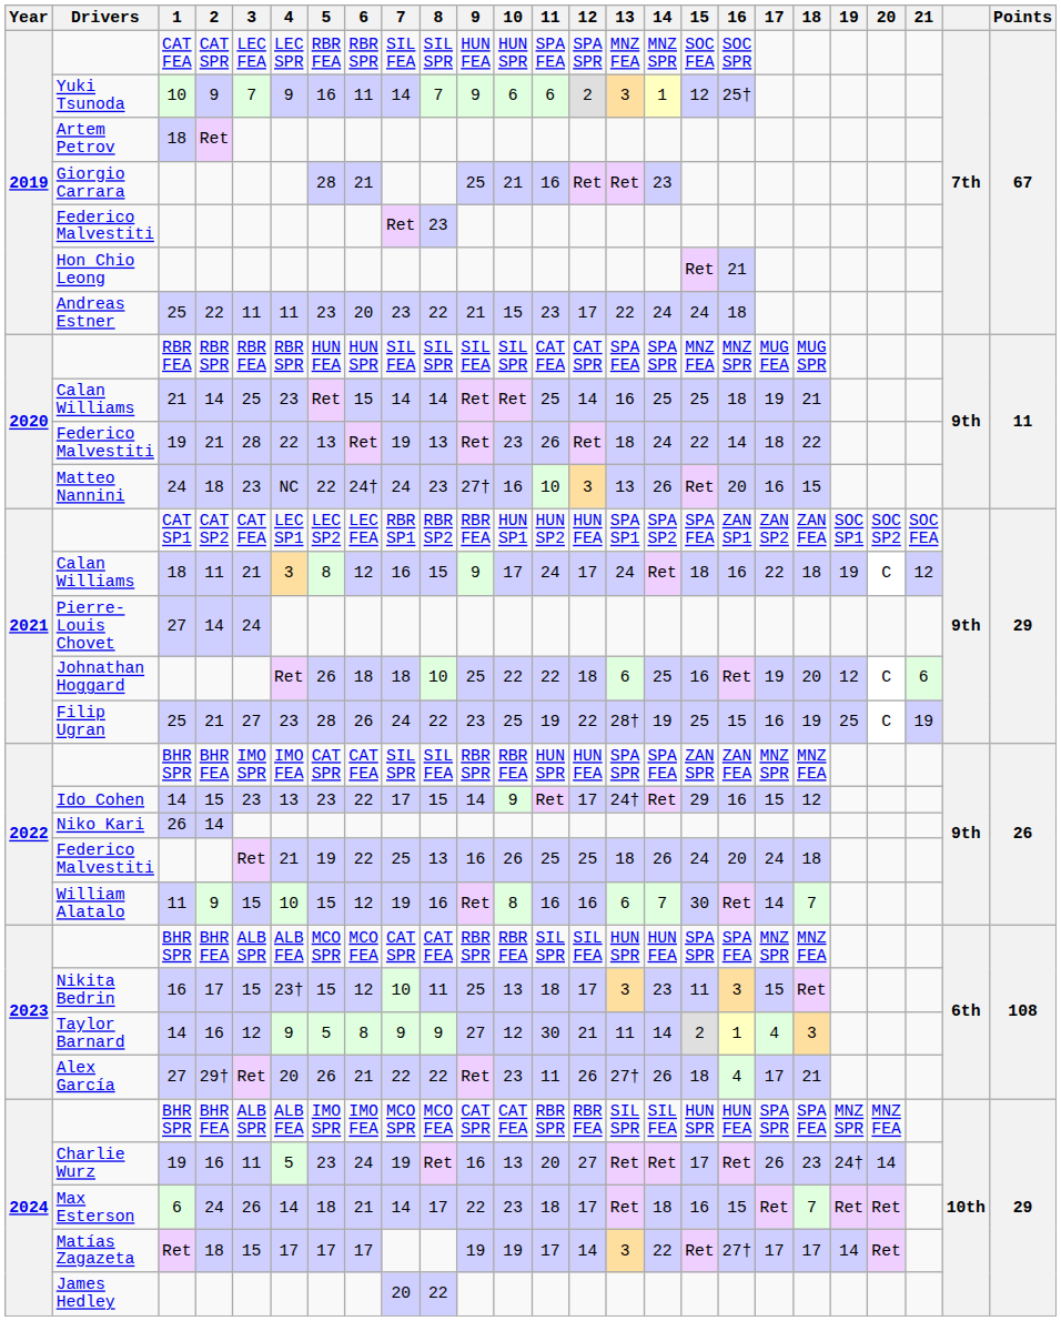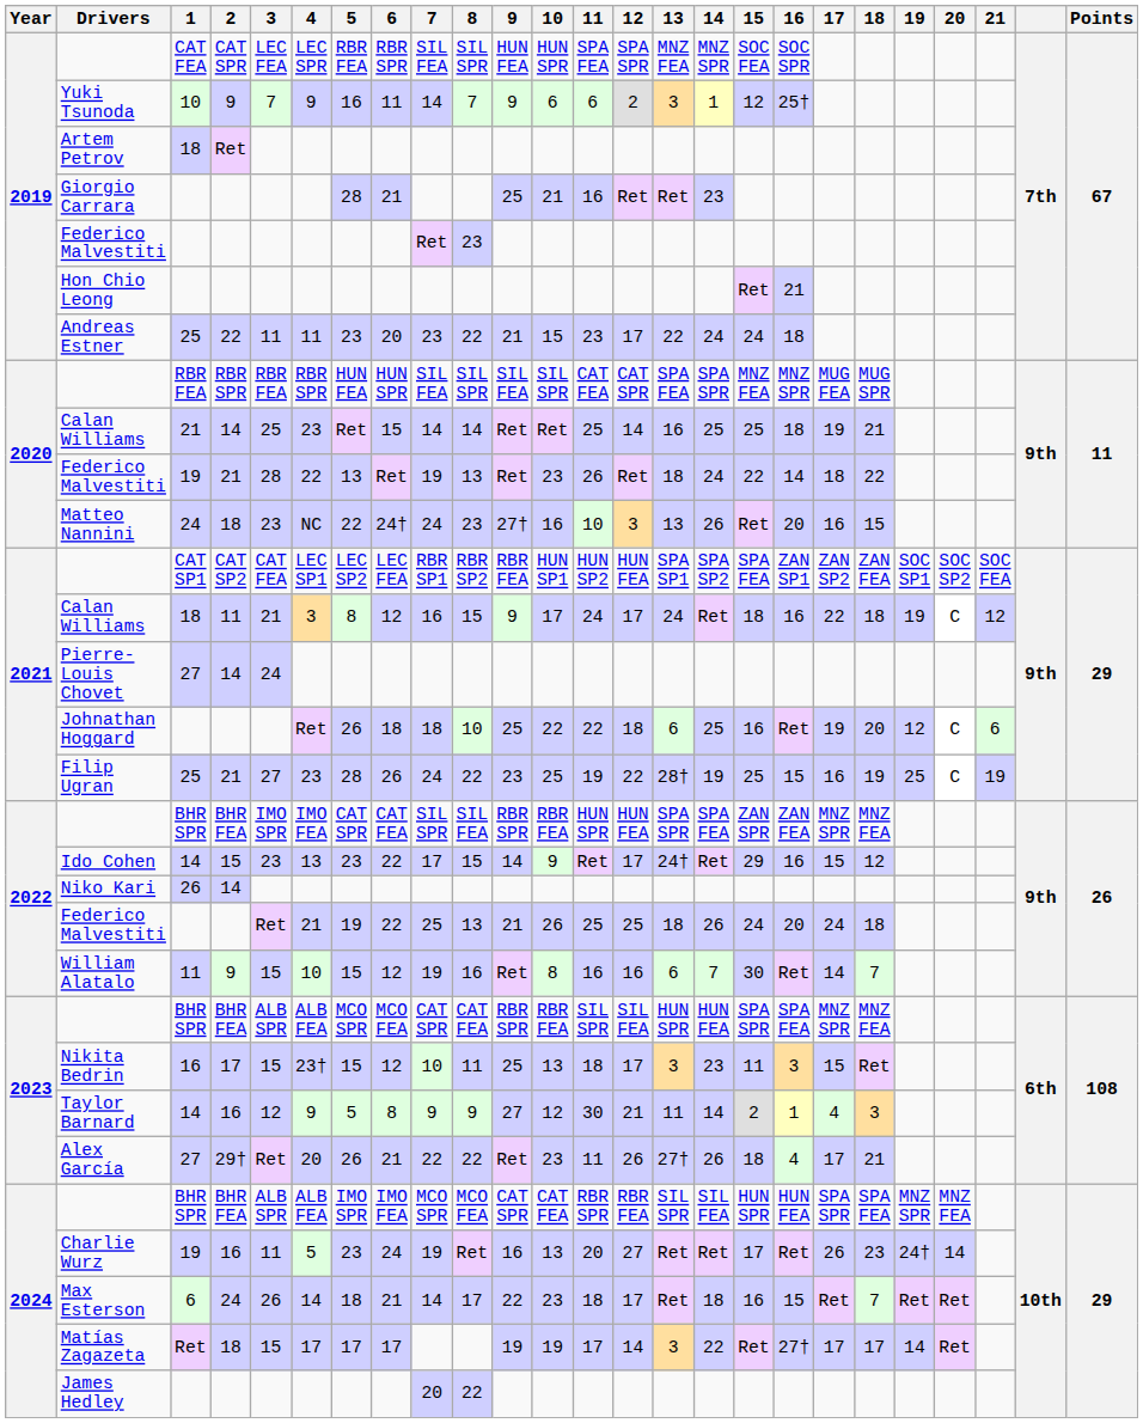2022 / Federico Malvestiti | 9: 16 -> 21
